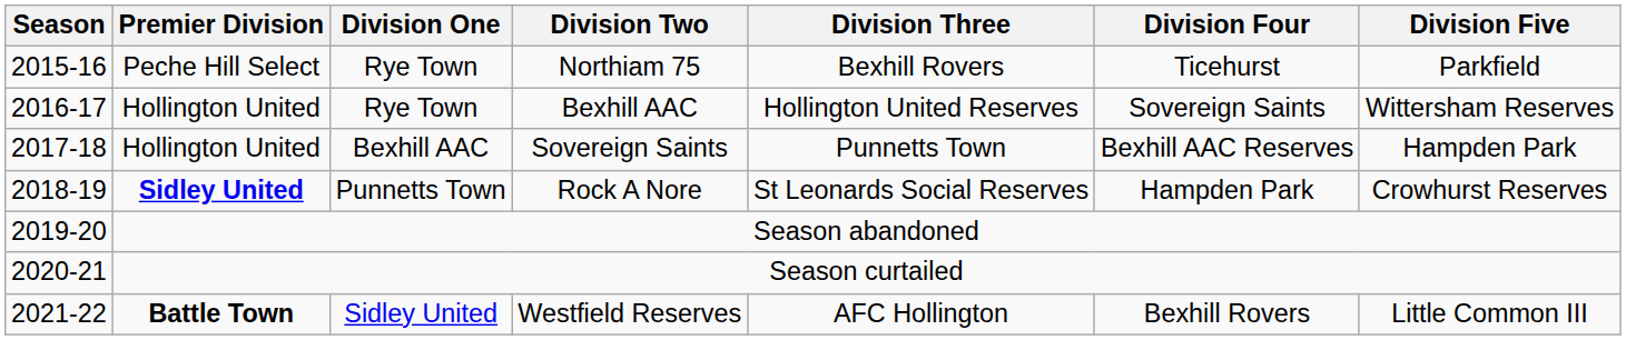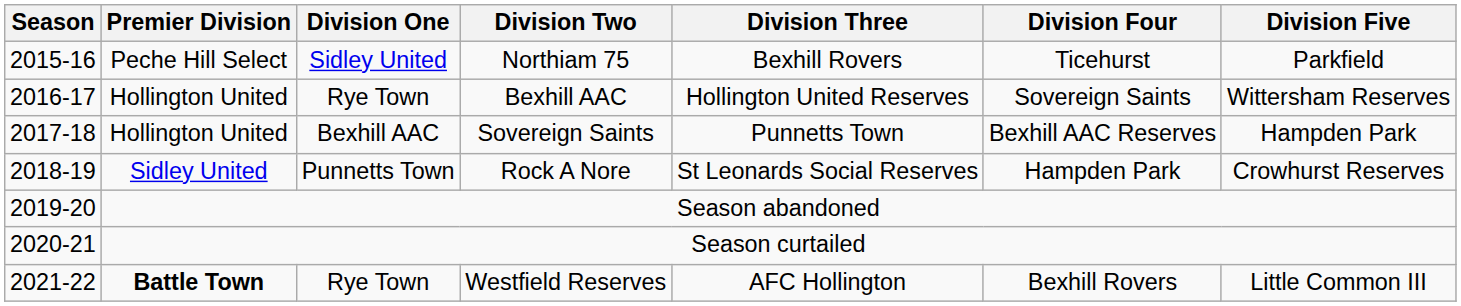Northiam 75 | Division One: Rye Town -> Sidley United
Rock A Nore | Premier Division: bold -> normal
Westfield Reserves | Division One: Sidley United -> Rye Town
